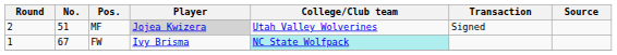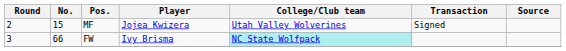MF | No.: 51 -> 15
MF | Player: lightgrey background -> no background
FW | Round: 1 -> 3
FW | No.: 67 -> 66
